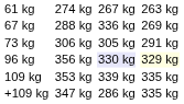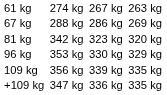67 kg | column 5: 336 kg -> 286 kg
- row: 73 kg | 306 kg | 305 kg | 291 kg
+ row: 81 kg | 342 kg | 323 kg | 320 kg
96 kg | column 3: 356 kg -> 353 kg
96 kg | column 5: lavender background -> no background
96 kg | column 7: lightyellow background -> no background
109 kg | column 3: 353 kg -> 356 kg
+109 kg | column 5: 286 kg -> 336 kg
